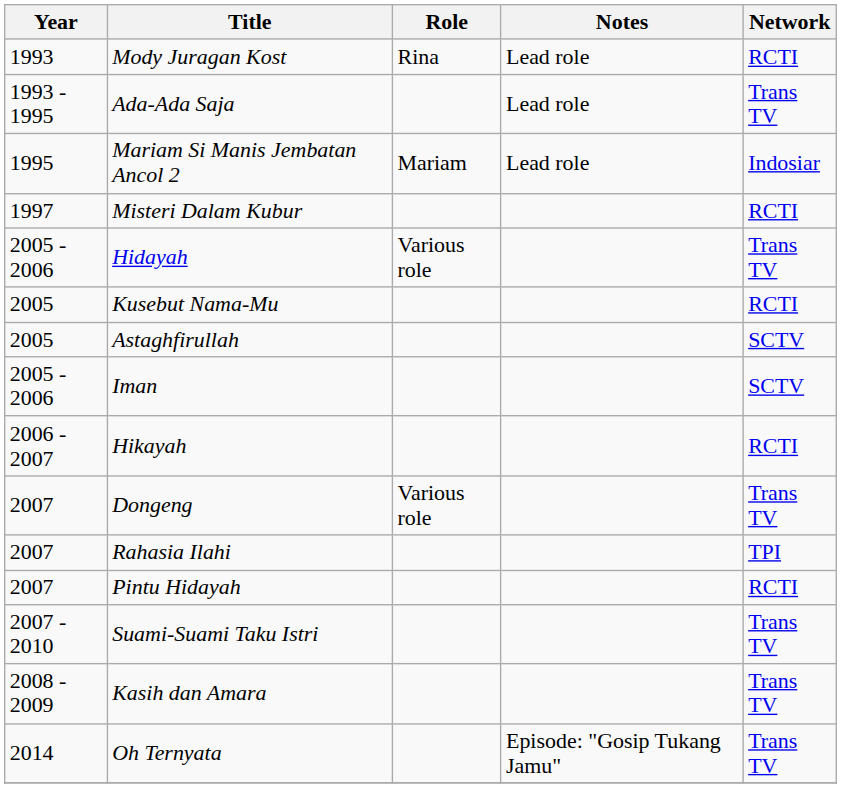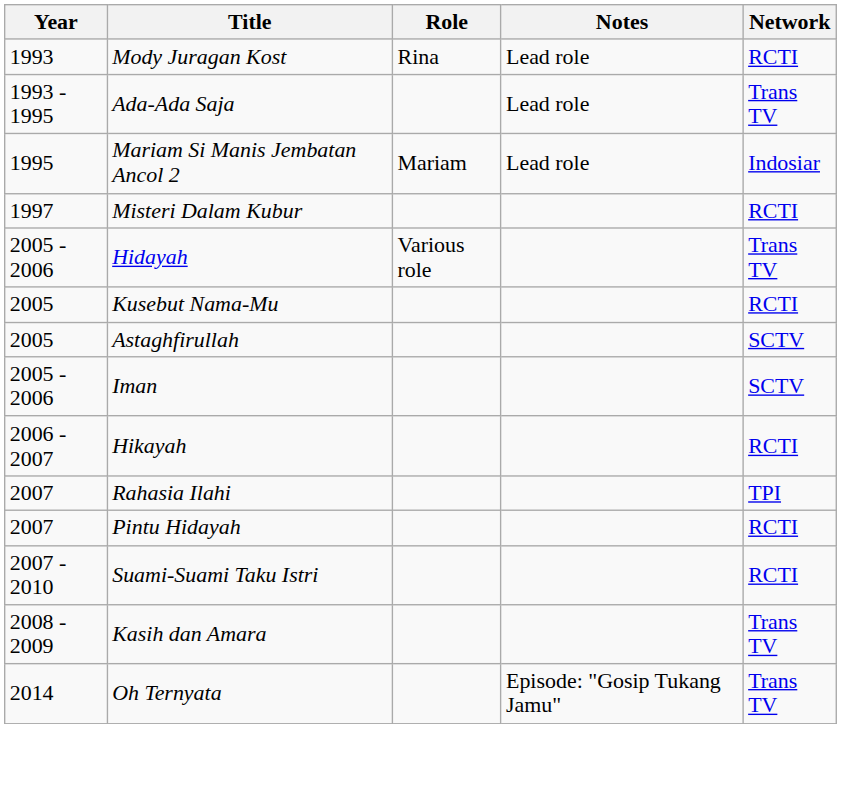- row: 2007 | Dongeng | Various role | Trans TV
Suami-Suami Taku Istri | Network: Trans TV -> RCTI
